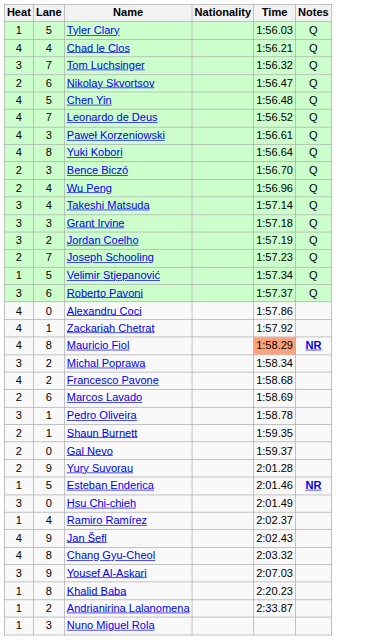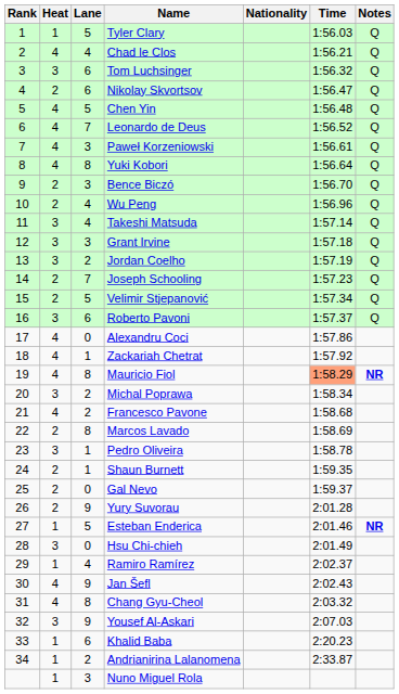+ column: Rank | 1 | 2 | 3 | 4 | 5 | 6 | 7 | 8 | 9 | 10 | 11 | 12 | 13 | 14 | 15 | 16 | 17 | 18 | 19 | 20 | 21 | 22 | 23 | 24 | 25 | 26 | 27 | 28 | 29 | 30 | 31 | 32 | 33 | 34
Tom Luchsinger | Lane: 7 -> 6
Velimir Stjepanović | Heat: 1 -> 2
Marcos Lavado | Lane: 6 -> 8
Khalid Baba | Lane: 8 -> 6
